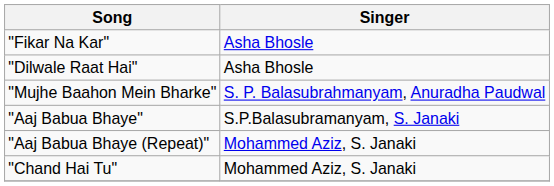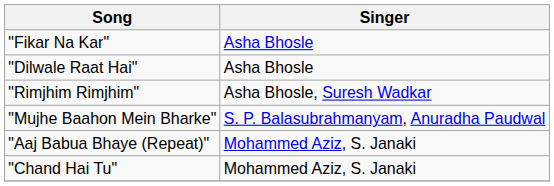+ row: "Rimjhim Rimjhim" | Asha Bhosle, Suresh Wadkar
- row: "Aaj Babua Bhaye" | S.P.Balasubramanyam, S. Janaki
